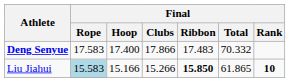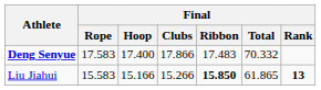Liu Jiahui | Final / Rope: lightblue background -> no background
Liu Jiahui | Final / Rank: 10 -> 13
